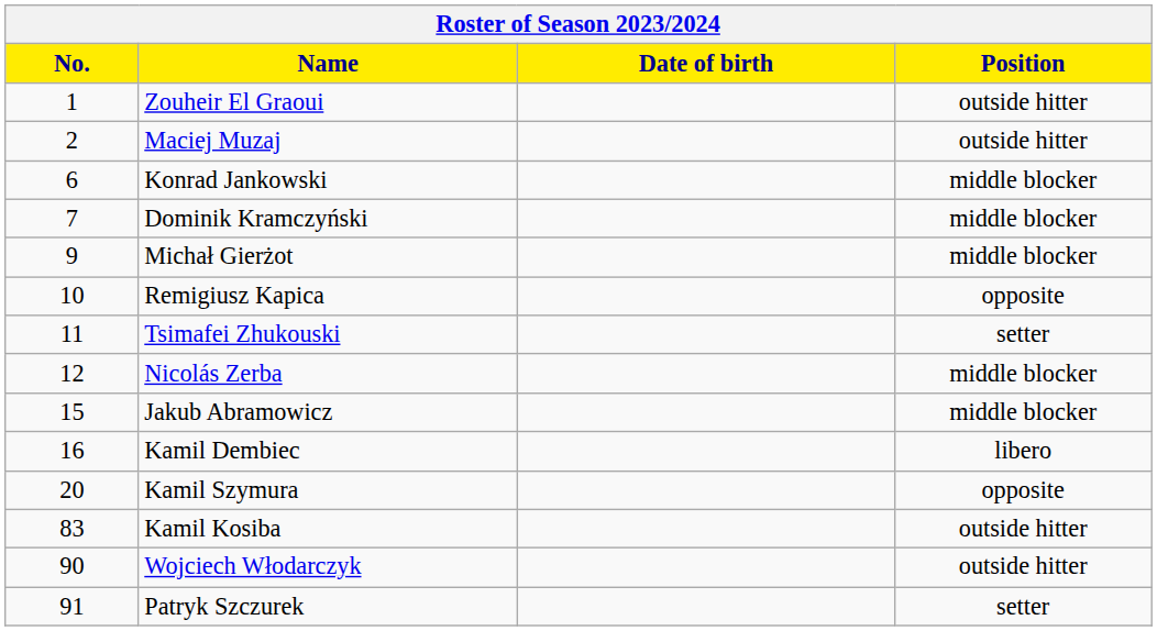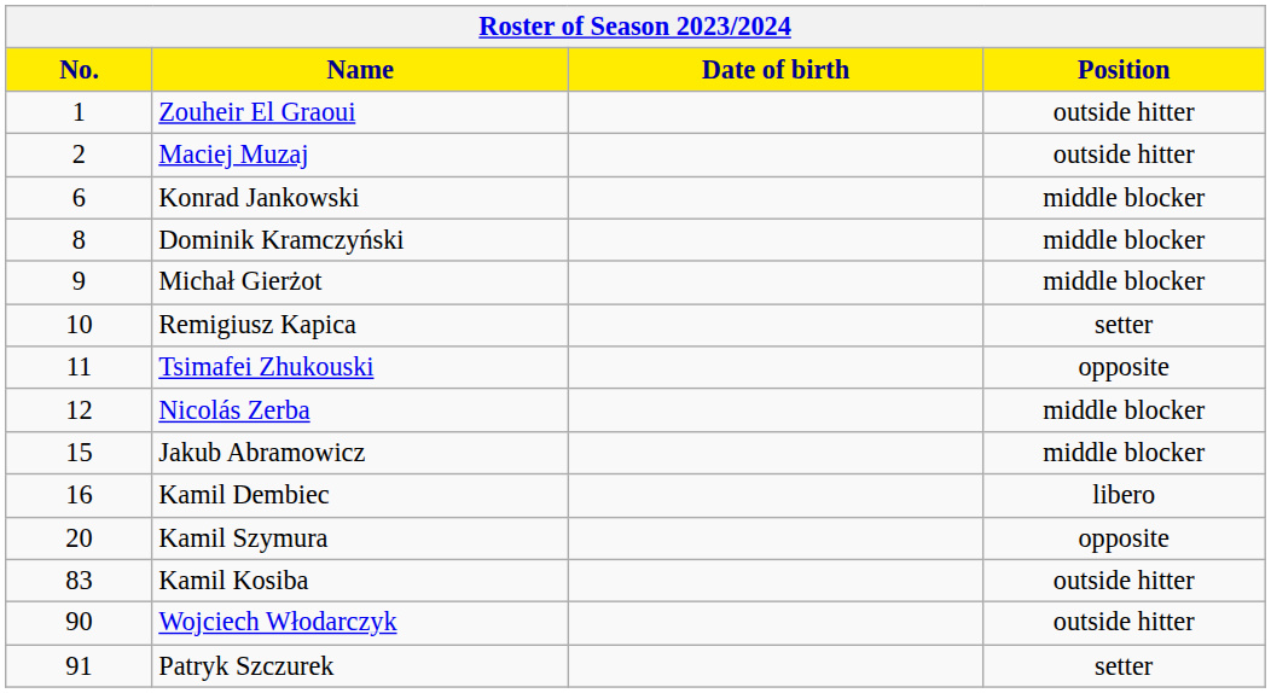Dominik Kramczyński | No.: 7 -> 8
Remigiusz Kapica | Position: opposite -> setter
Tsimafei Zhukouski | Position: setter -> opposite
